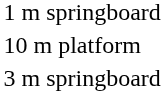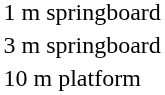rows swapped: 3 m springboard <-> 10 m platform
